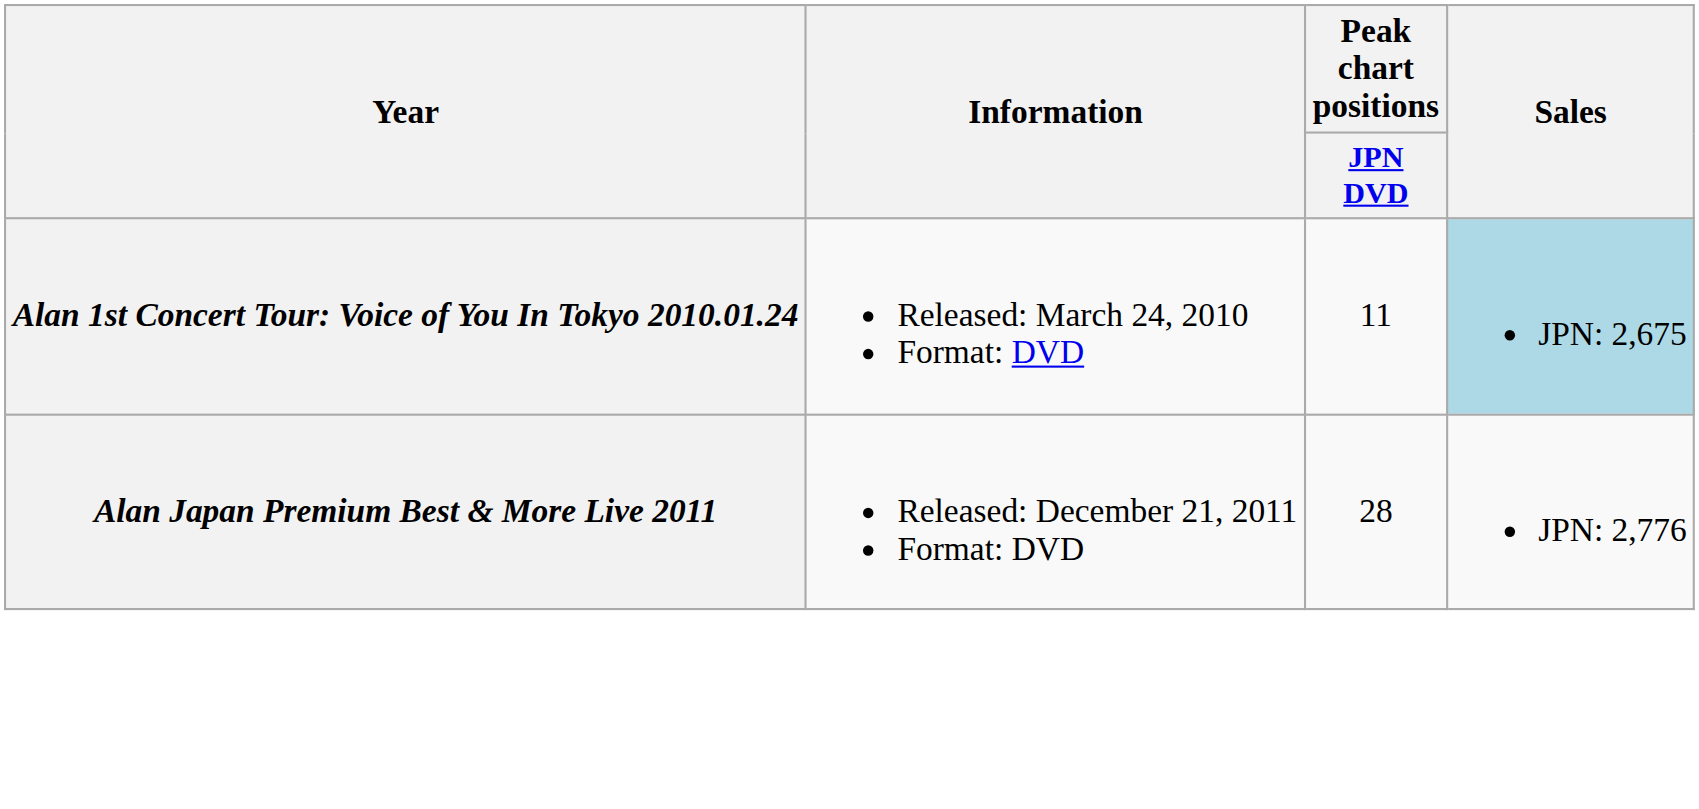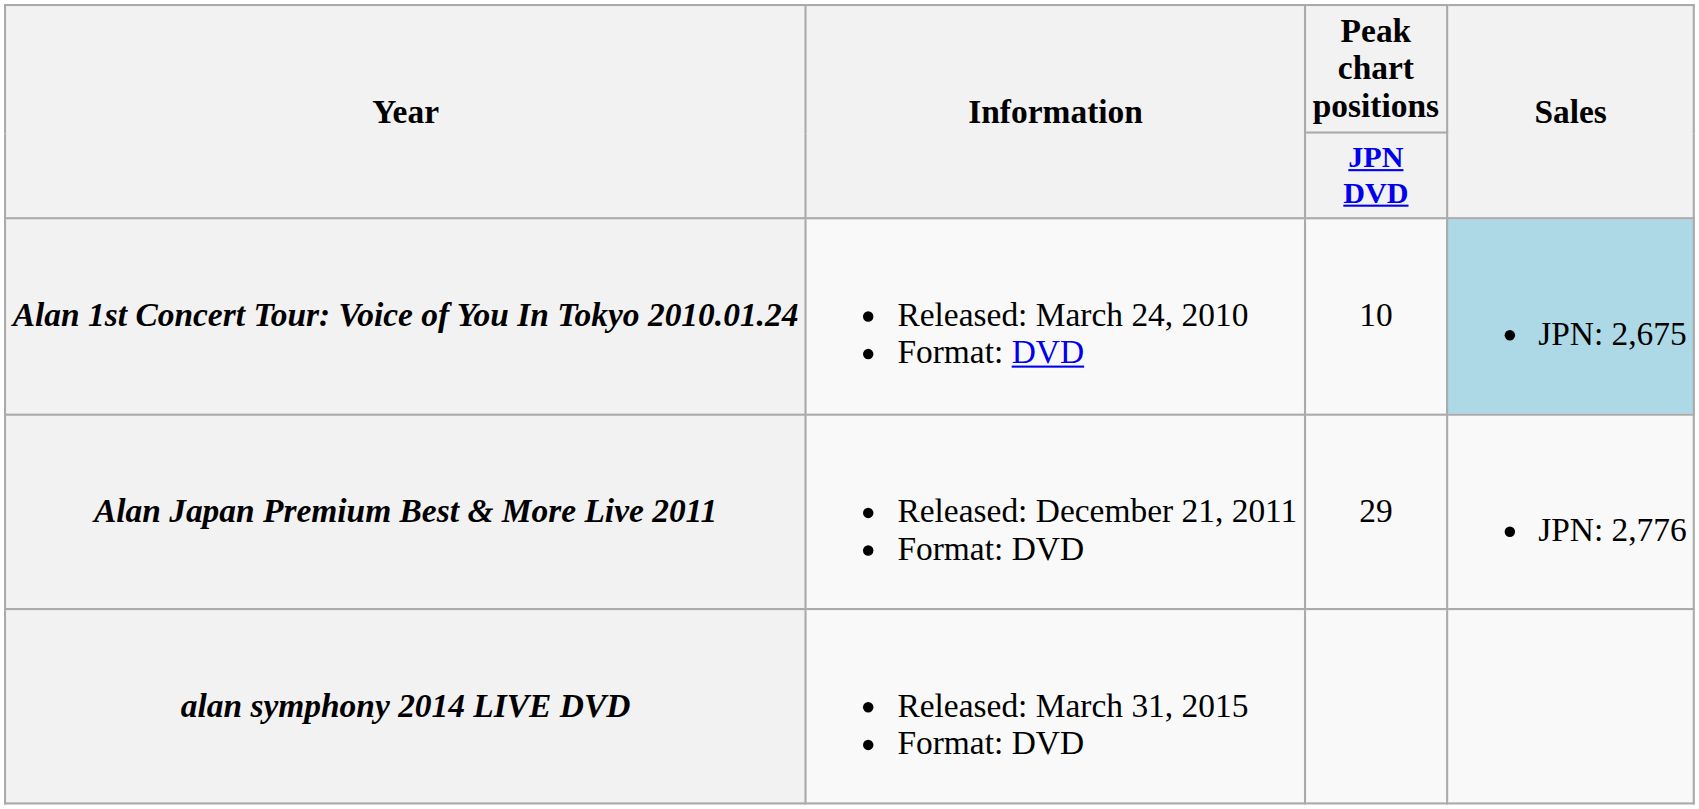Alan 1st Concert Tour: Voice of You In Tokyo 2010.01.24 | Peak chart positions / JPN DVD: 11 -> 10
Alan Japan Premium Best & More Live 2011 | Peak chart positions / JPN DVD: 28 -> 29
+ row: alan symphony 2014 LIVE DVD | Released: March 31, 2015 Format: DVD
